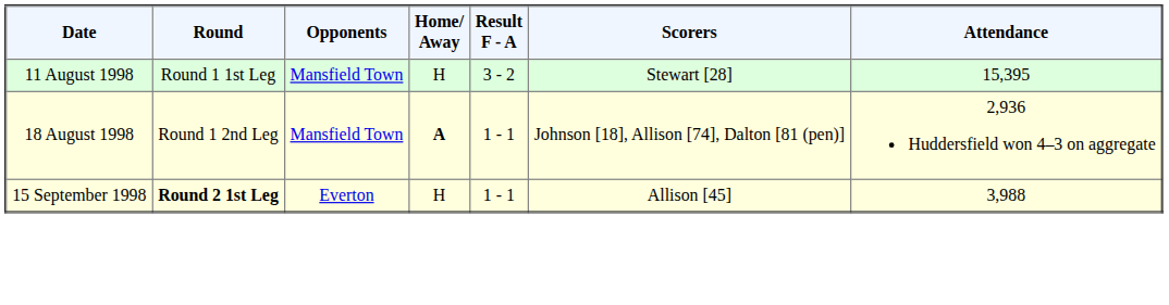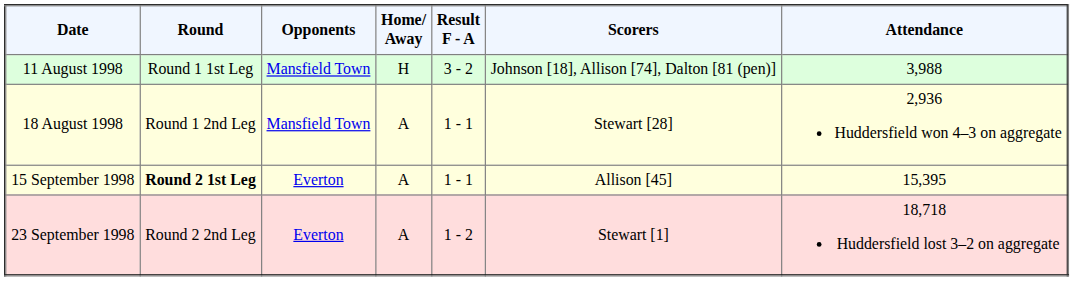11 August 1998 | Scorers: Stewart [28] -> Johnson [18], Allison [74], Dalton [81 (pen)]
11 August 1998 | Attendance: 15,395 -> 3,988
18 August 1998 | Home/ Away: bold -> normal
18 August 1998 | Scorers: Johnson [18], Allison [74], Dalton [81 (pen)] -> Stewart [28]
15 September 1998 | Home/ Away: H -> A
15 September 1998 | Attendance: 3,988 -> 15,395
+ row: 23 September 1998 | Round 2 2nd Leg | Everton | A | 1 - 2 | Stewart [1] | 18,718 Huddersfield lost 3–2 on aggregate
